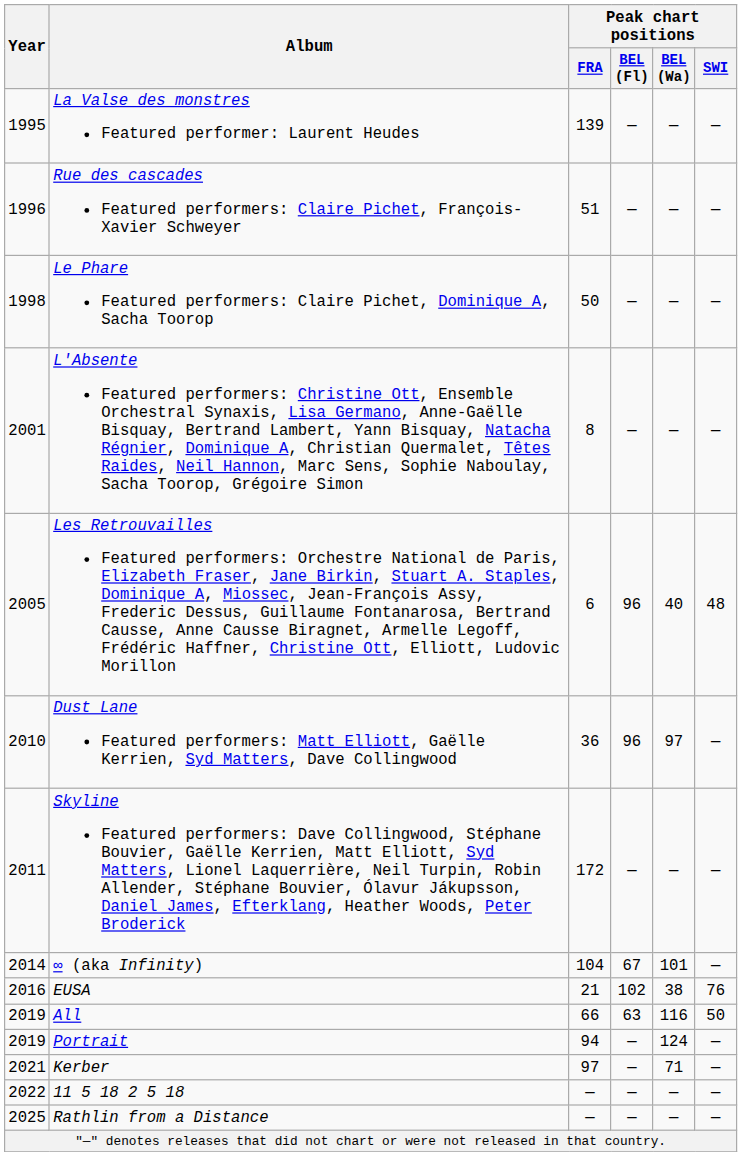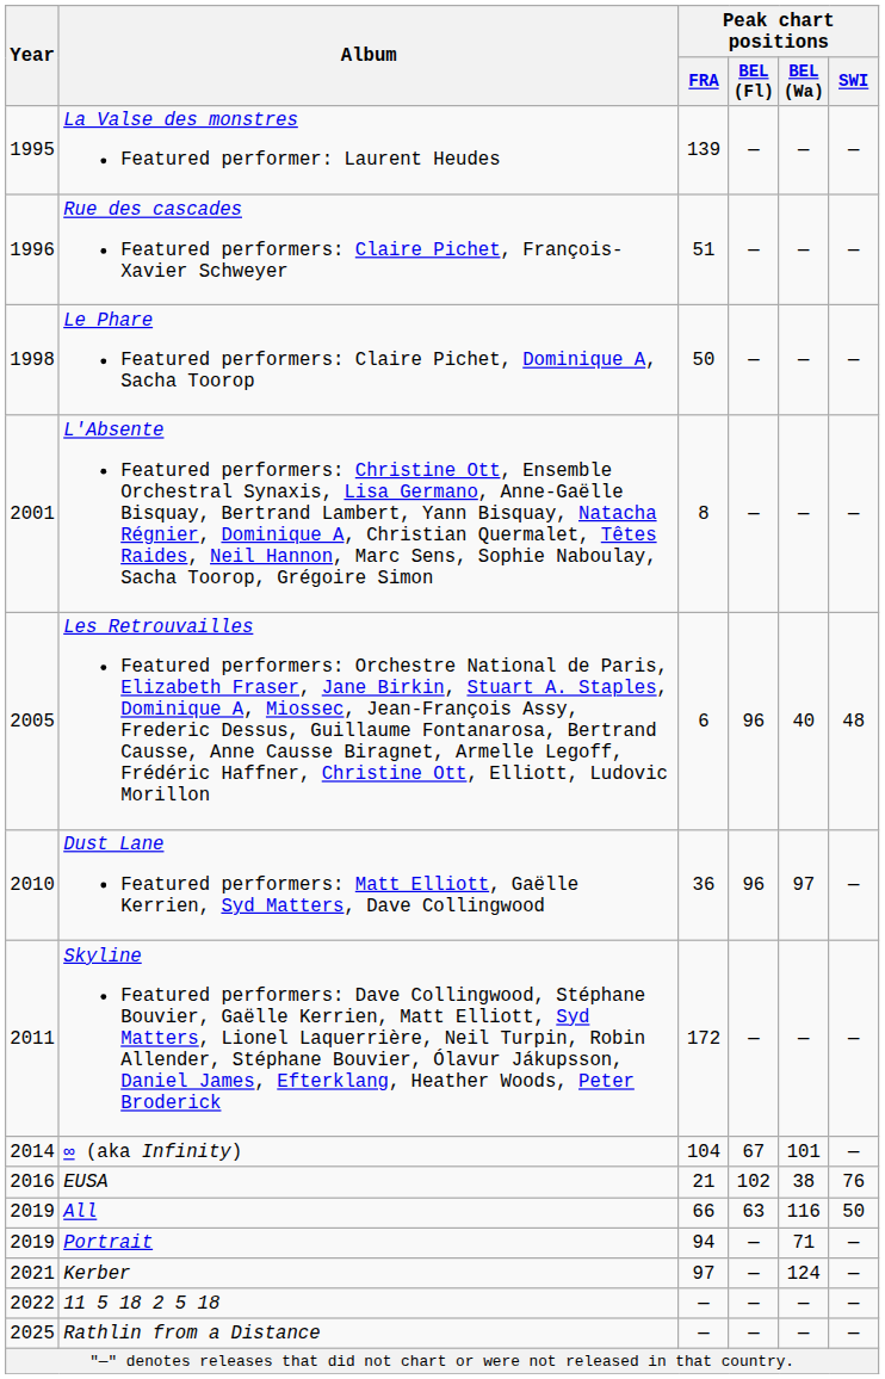Portrait | Peak chart positions / BEL (Wa): 124 -> 71
Kerber | Peak chart positions / BEL (Wa): 71 -> 124
